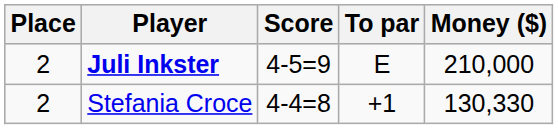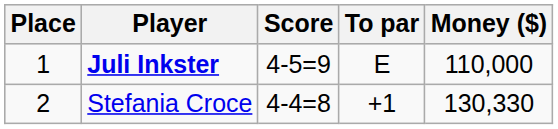Juli Inkster | Place: 2 -> 1
Juli Inkster | Money ($): 210,000 -> 110,000
